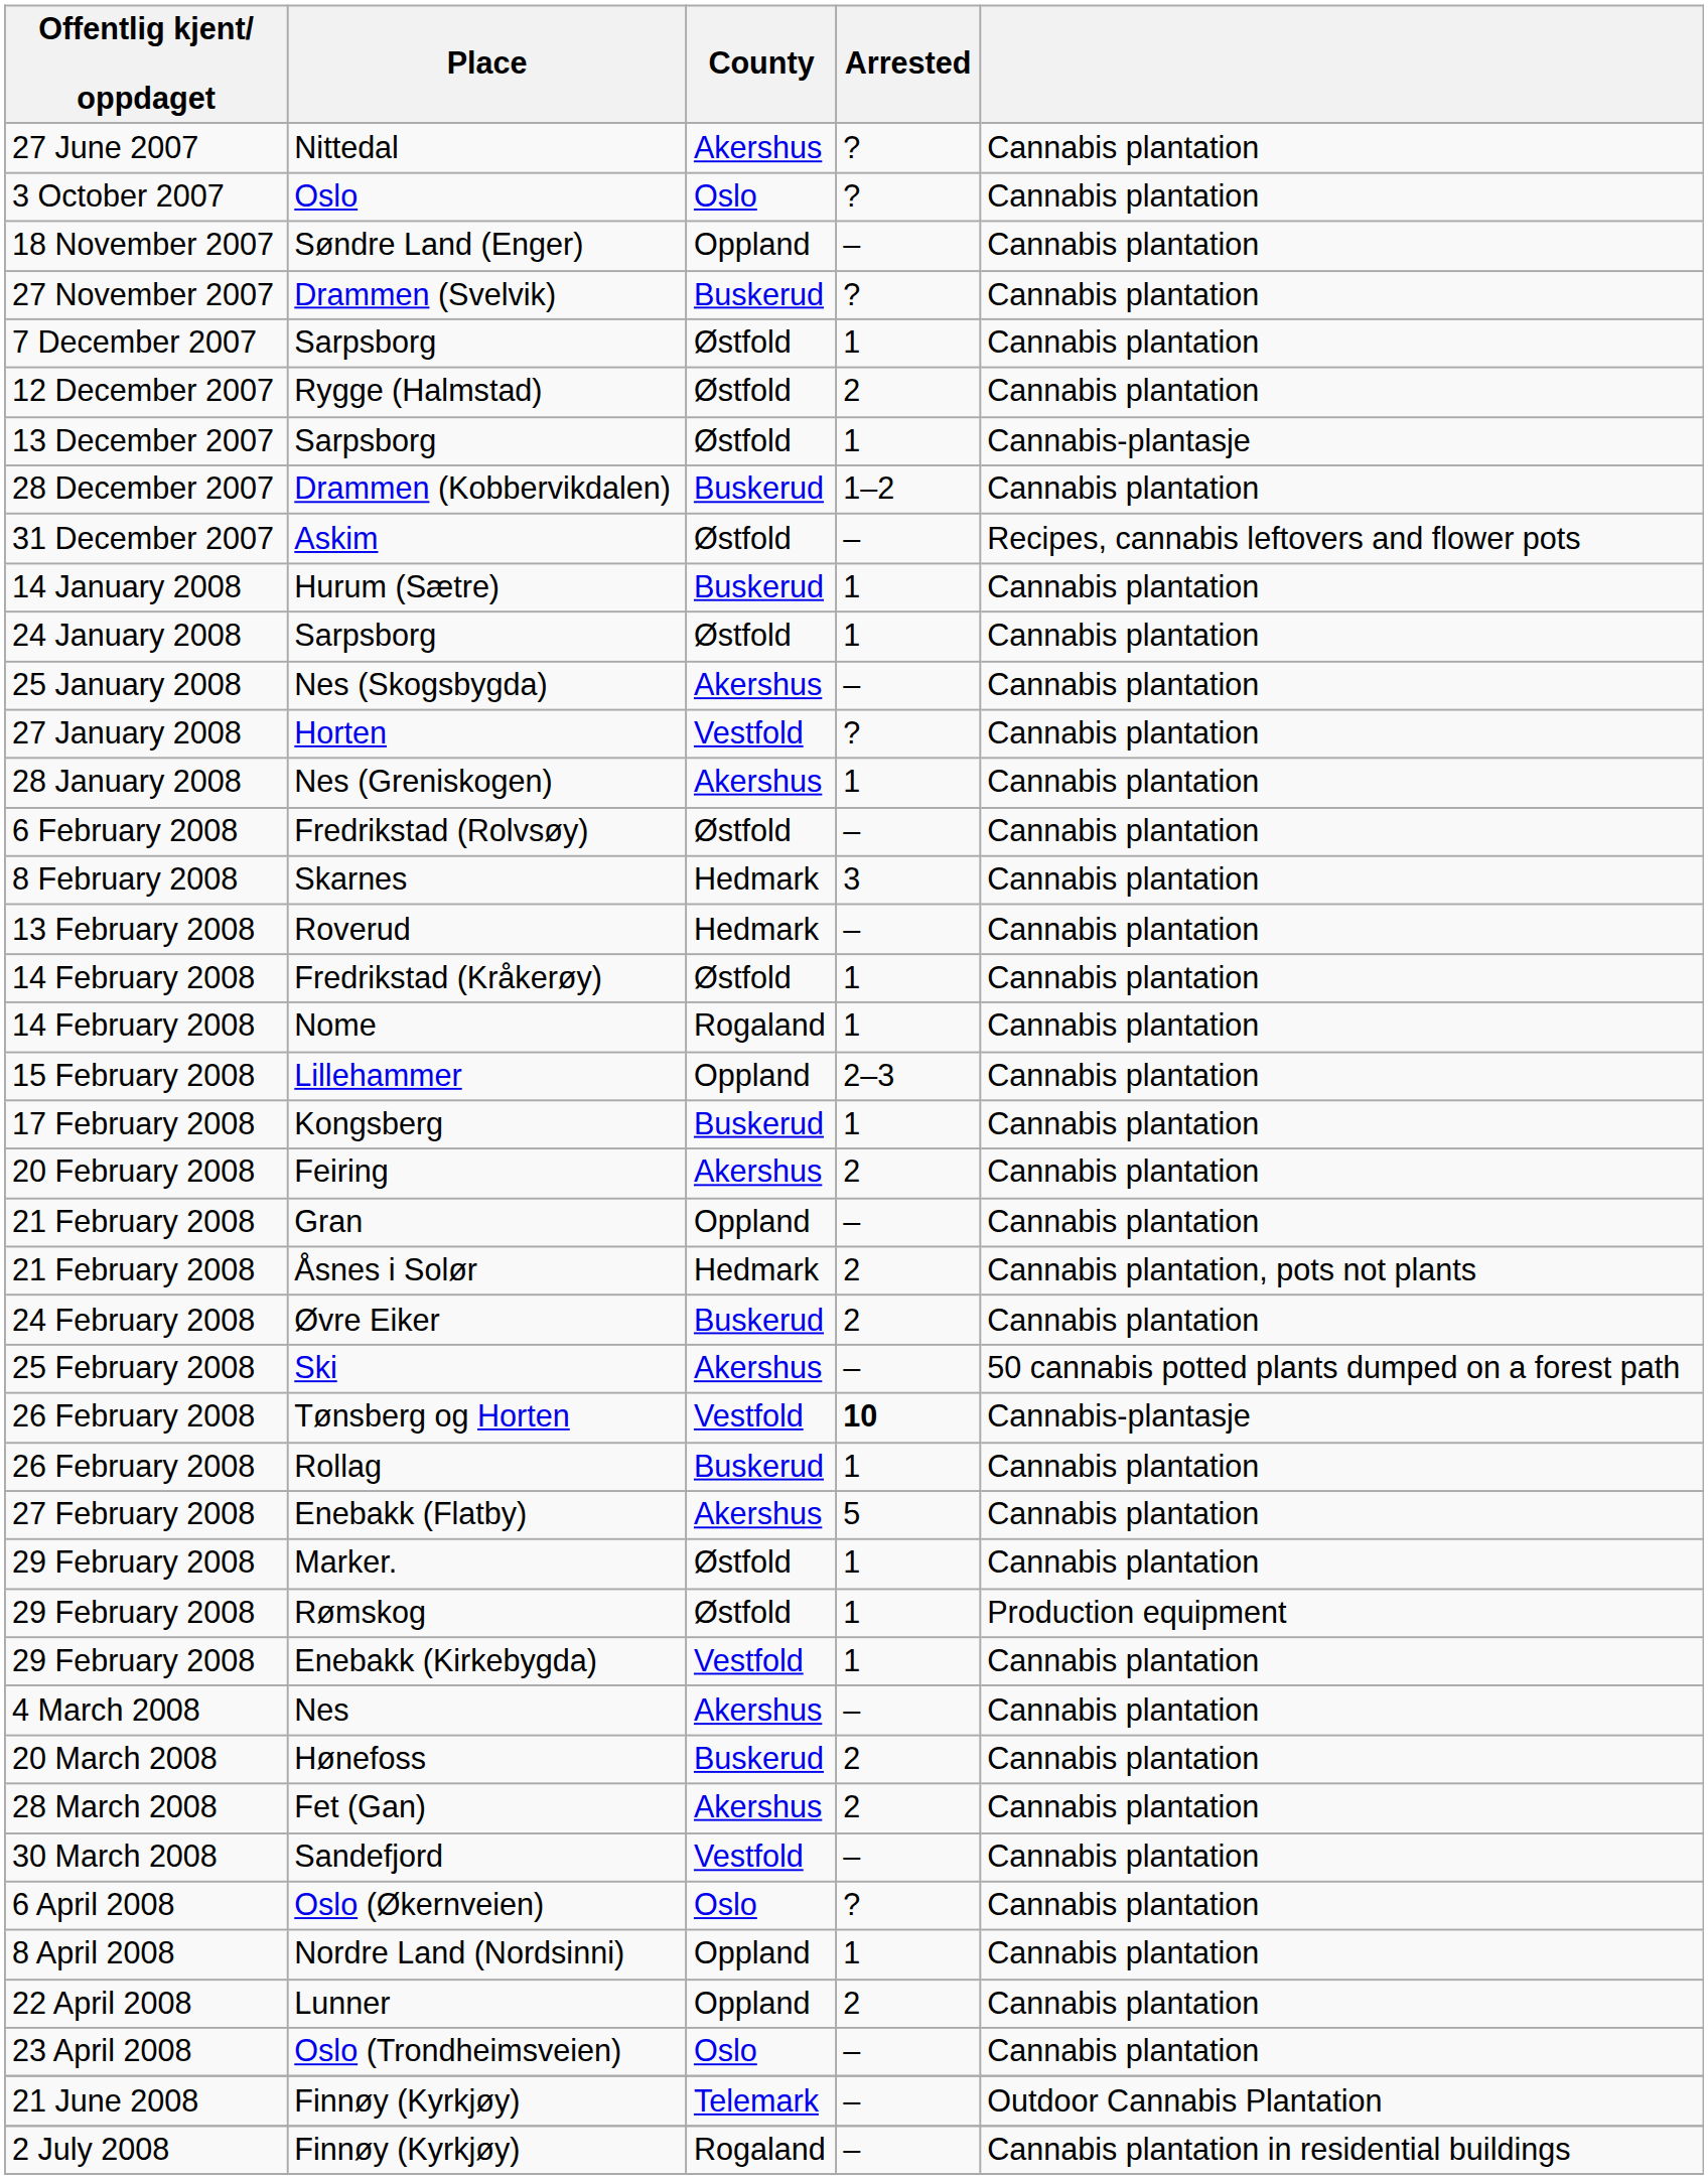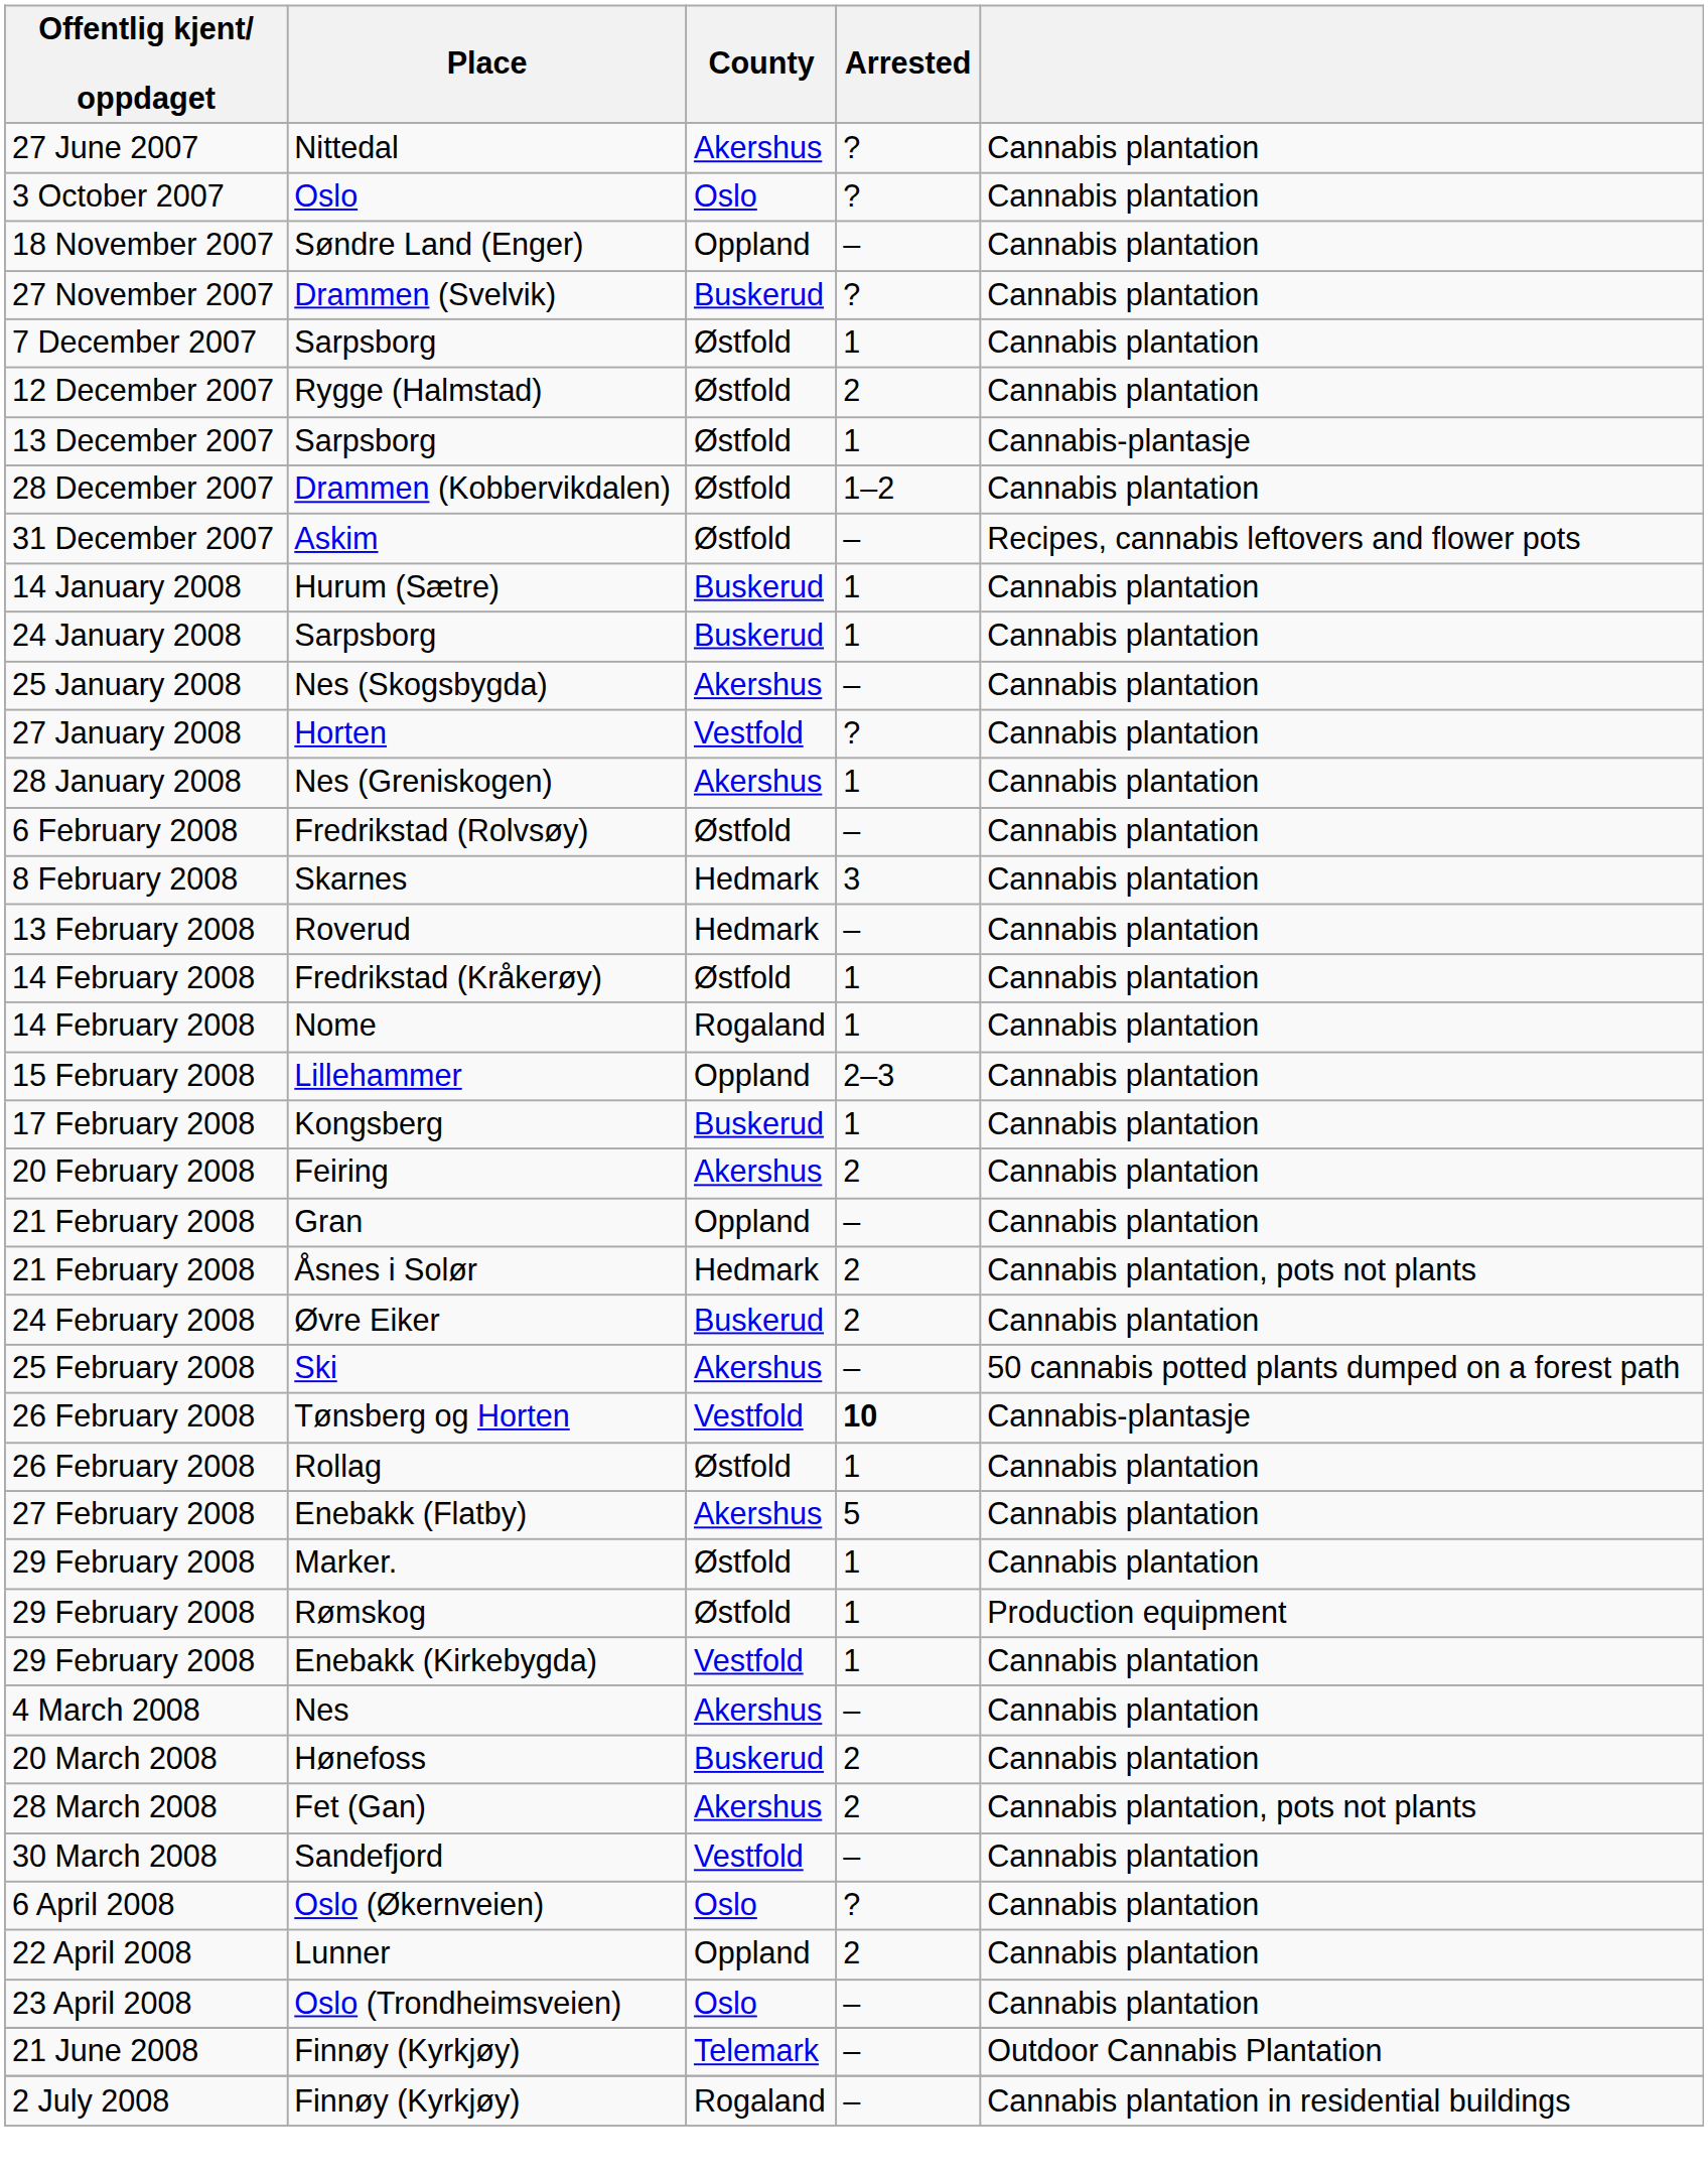Drammen (Kobbervikdalen) | County: Buskerud -> Østfold
24 January 2008 / Sarpsborg | County: Østfold -> Buskerud
Rollag | County: Buskerud -> Østfold
Fet (Gan) | column 5: Cannabis plantation -> Cannabis plantation, pots not plants
- row: 8 April 2008 | Nordre Land (Nordsinni) | Oppland | 1 | Cannabis plantation
